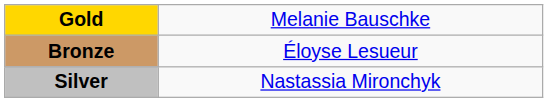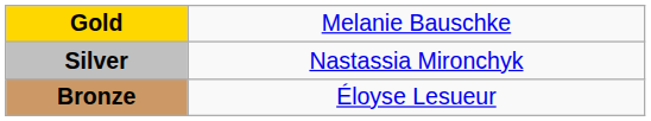rows swapped: Silver <-> Bronze
